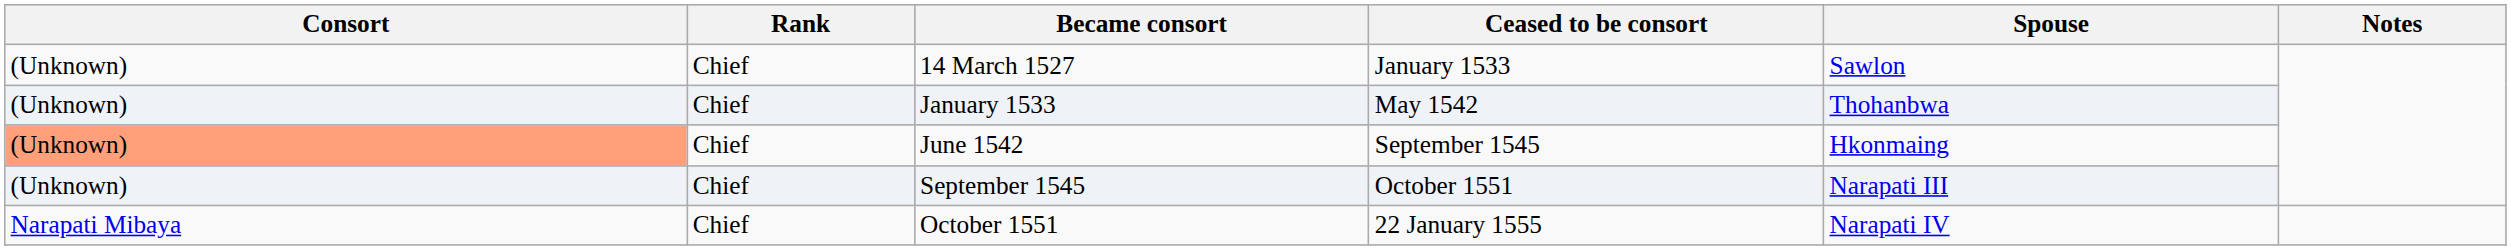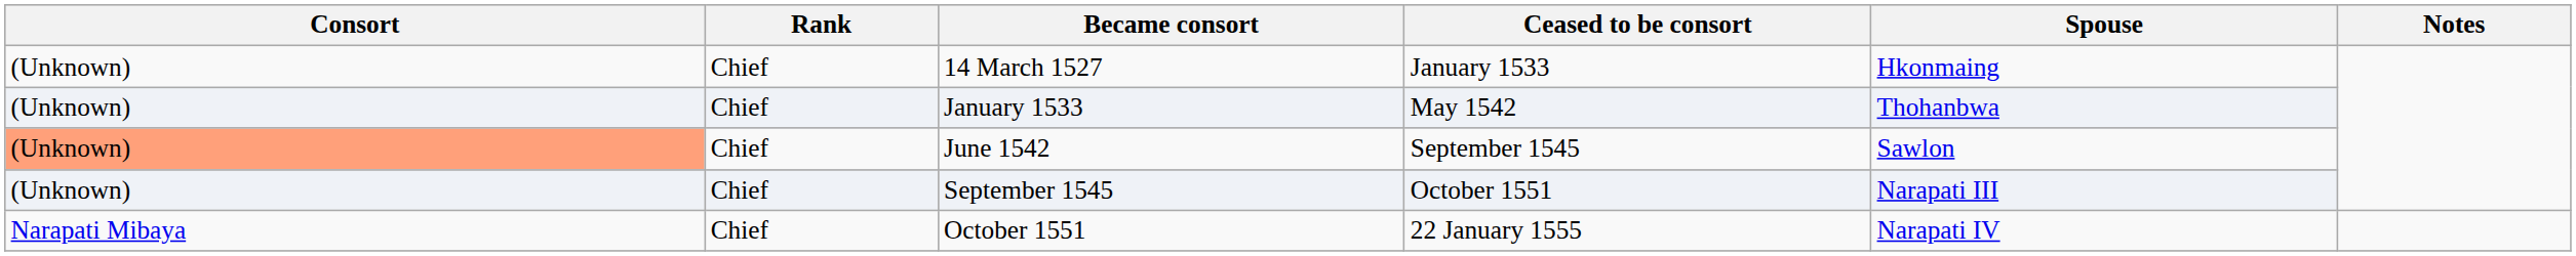14 March 1527 | Spouse: Sawlon -> Hkonmaing
June 1542 | Spouse: Hkonmaing -> Sawlon
